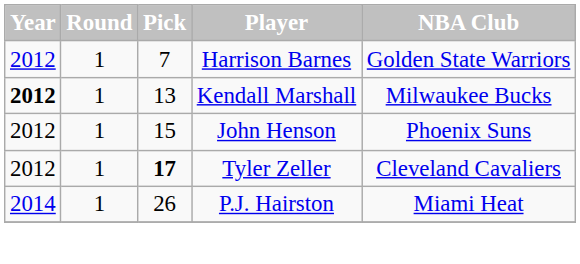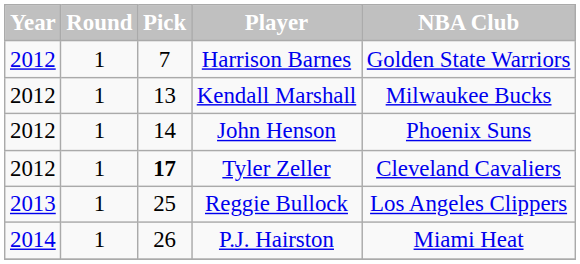Kendall Marshall | Year: bold -> normal
John Henson | Pick: 15 -> 14
+ row: 2013 | 1 | 25 | Reggie Bullock | Los Angeles Clippers
